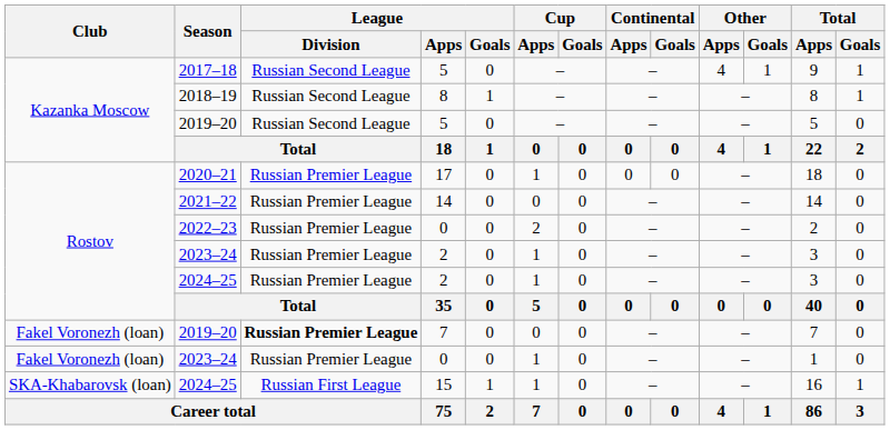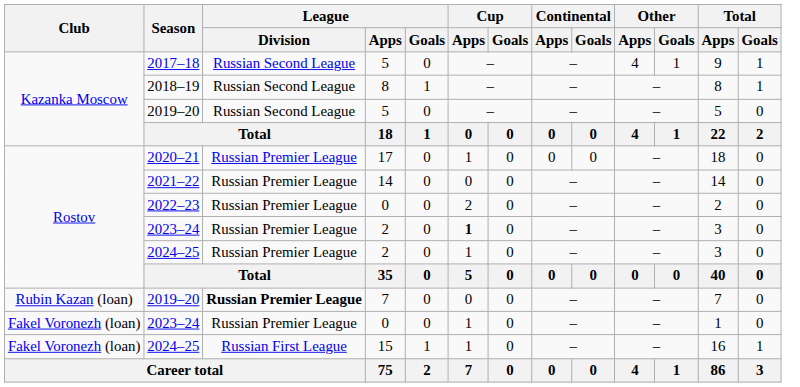2023–24 / 2 | Cup / Apps: normal -> bold
2019–20 / 7 | Club: Fakel Voronezh (loan) -> Rubin Kazan (loan)
2024–25 / 15 | Club: SKA-Khabarovsk (loan) -> Fakel Voronezh (loan)
